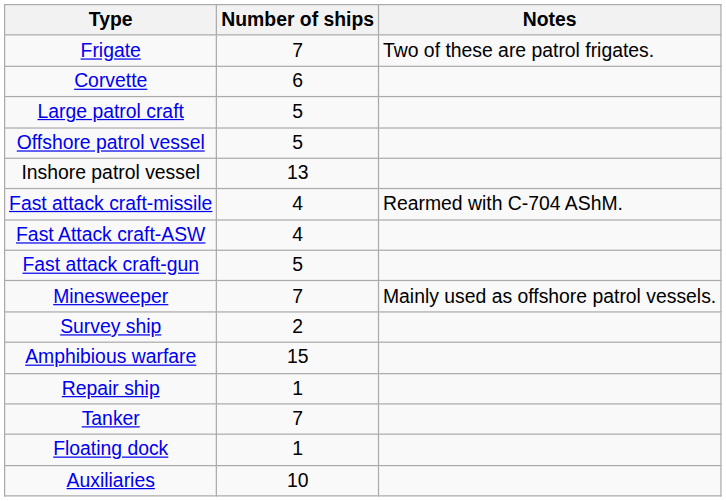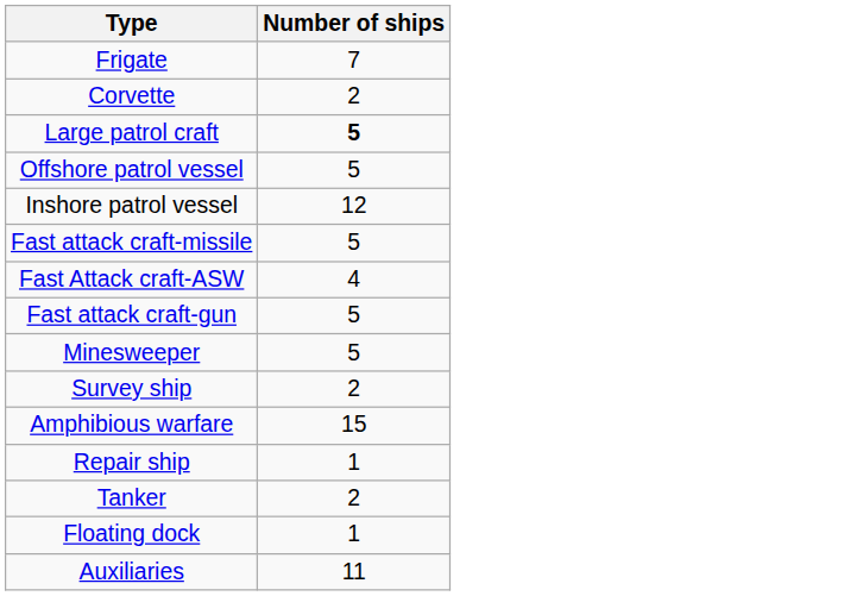- column: Notes | Two of these are patrol frigates. | Rearmed with C-704 AShM. | Mainly used as offshore patrol vessels.
Corvette | Number of ships: 6 -> 2
Large patrol craft | Number of ships: normal -> bold
Inshore patrol vessel | Number of ships: 13 -> 12
Fast attack craft-missile | Number of ships: 4 -> 5
Minesweeper | Number of ships: 7 -> 5
Tanker | Number of ships: 7 -> 2
Auxiliaries | Number of ships: 10 -> 11
